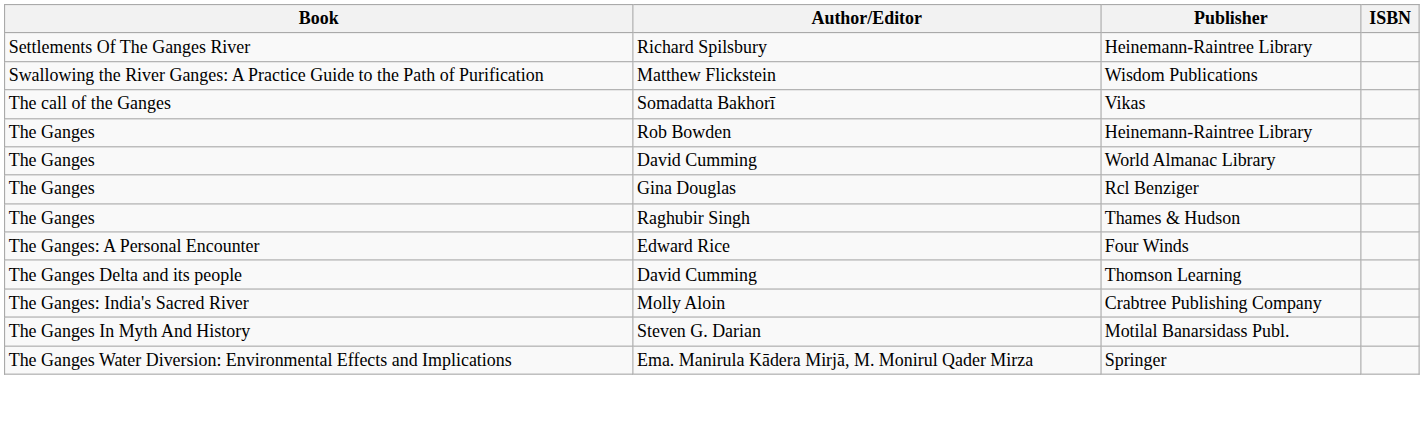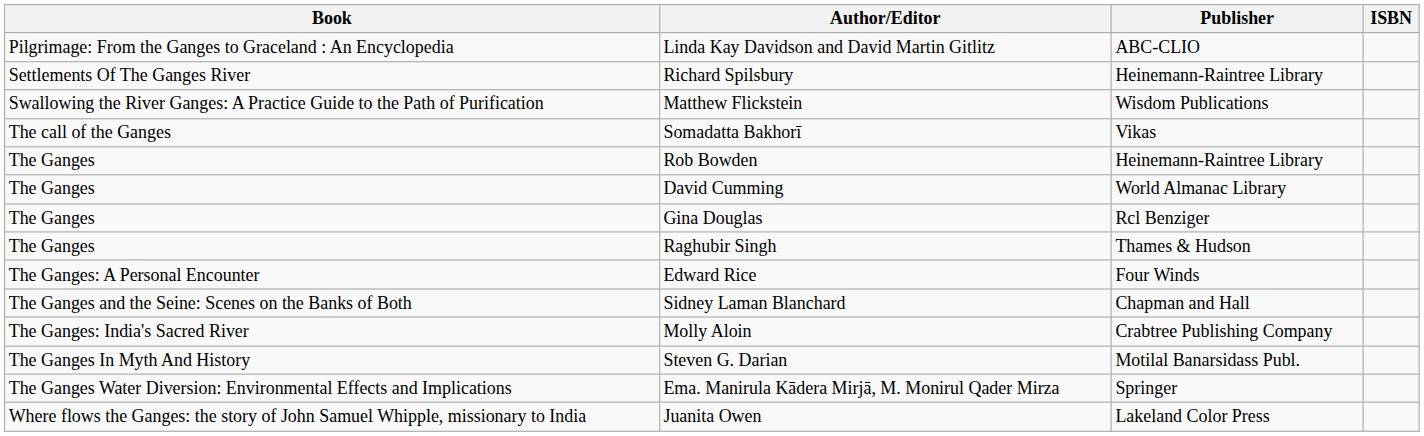+ row: Pilgrimage: From the Ganges to Graceland : An Encyclopedia | Linda Kay Davidson and David Martin Gitlitz | ABC-CLIO
+ row: The Ganges and the Seine: Scenes on the Banks of Both | Sidney Laman Blanchard | Chapman and Hall
- row: The Ganges Delta and its people | David Cumming | Thomson Learning
+ row: Where flows the Ganges: the story of John Samuel Whipple, missionary to India | Juanita Owen | Lakeland Color Press
